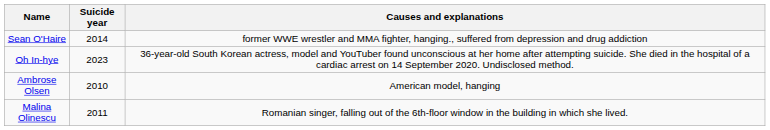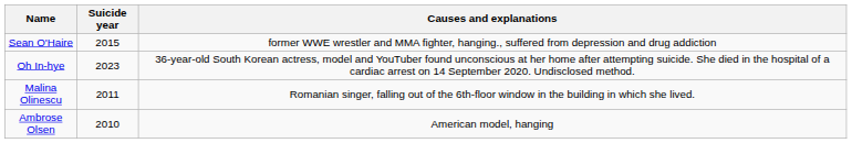Sean O'Haire | Suicide year: 2014 -> 2015
rows swapped: Ambrose Olsen <-> Malina Olinescu
